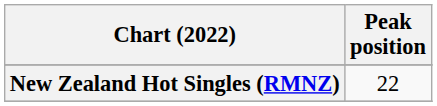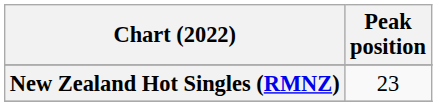New Zealand Hot Singles (RMNZ) | Peak position: 22 -> 23
